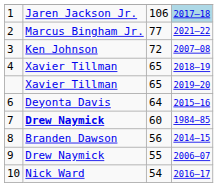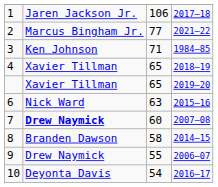1 | column 4: lightblue background -> no background
3 | column 3: 72 -> 71
3 | column 4: 2007–08 -> 1984–85
6 | column 2: Deyonta Davis -> Nick Ward
6 | column 3: 64 -> 63
7 | column 4: 1984–85 -> 2007–08
8 | column 3: 56 -> 58
10 | column 2: Nick Ward -> Deyonta Davis
